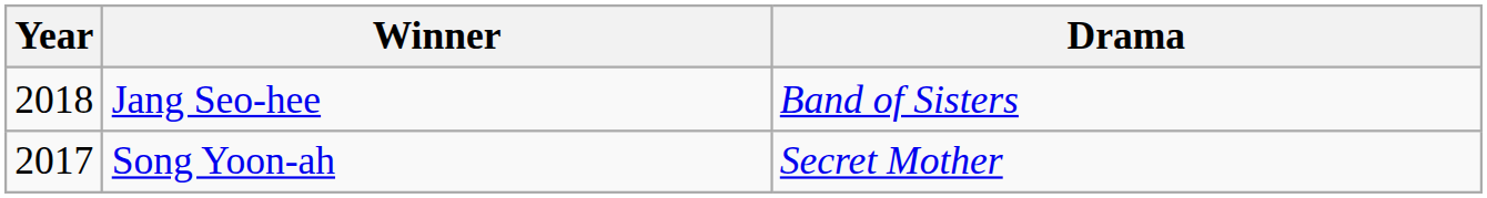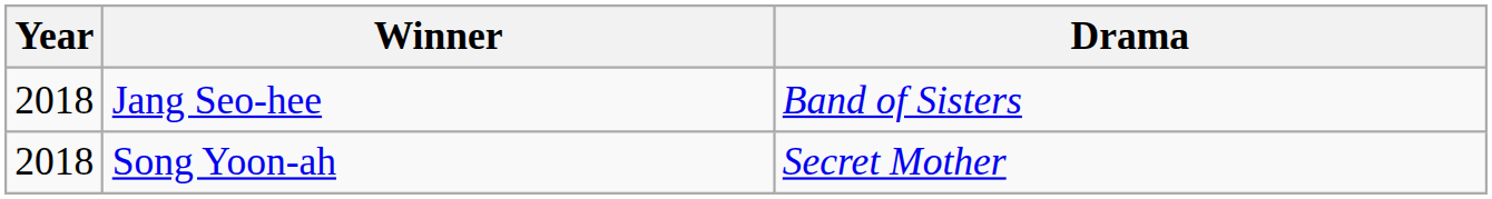Song Yoon-ah | Year: 2017 -> 2018
